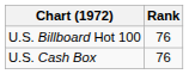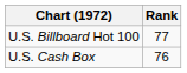U.S. Billboard Hot 100 | Rank: 76 -> 77
